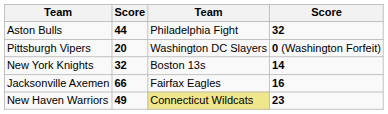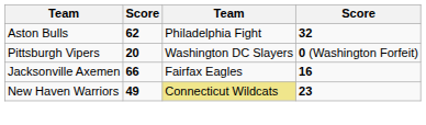Aston Bulls | column 2: 44 -> 62
- row: New York Knights | 32 | Boston 13s | 14
